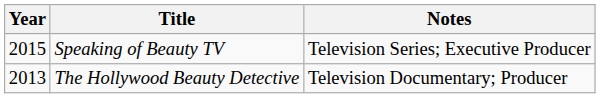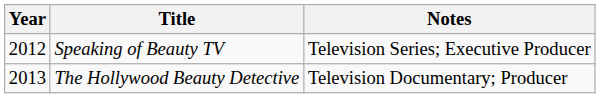Speaking of Beauty TV | Year: 2015 -> 2012
